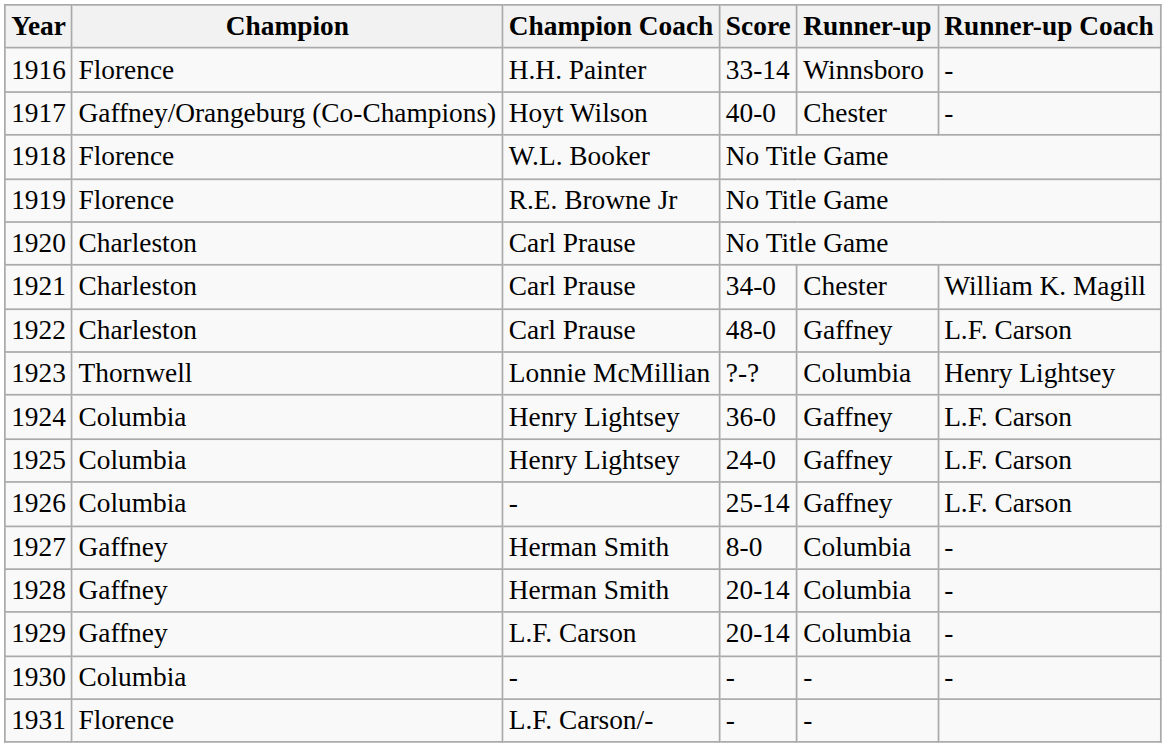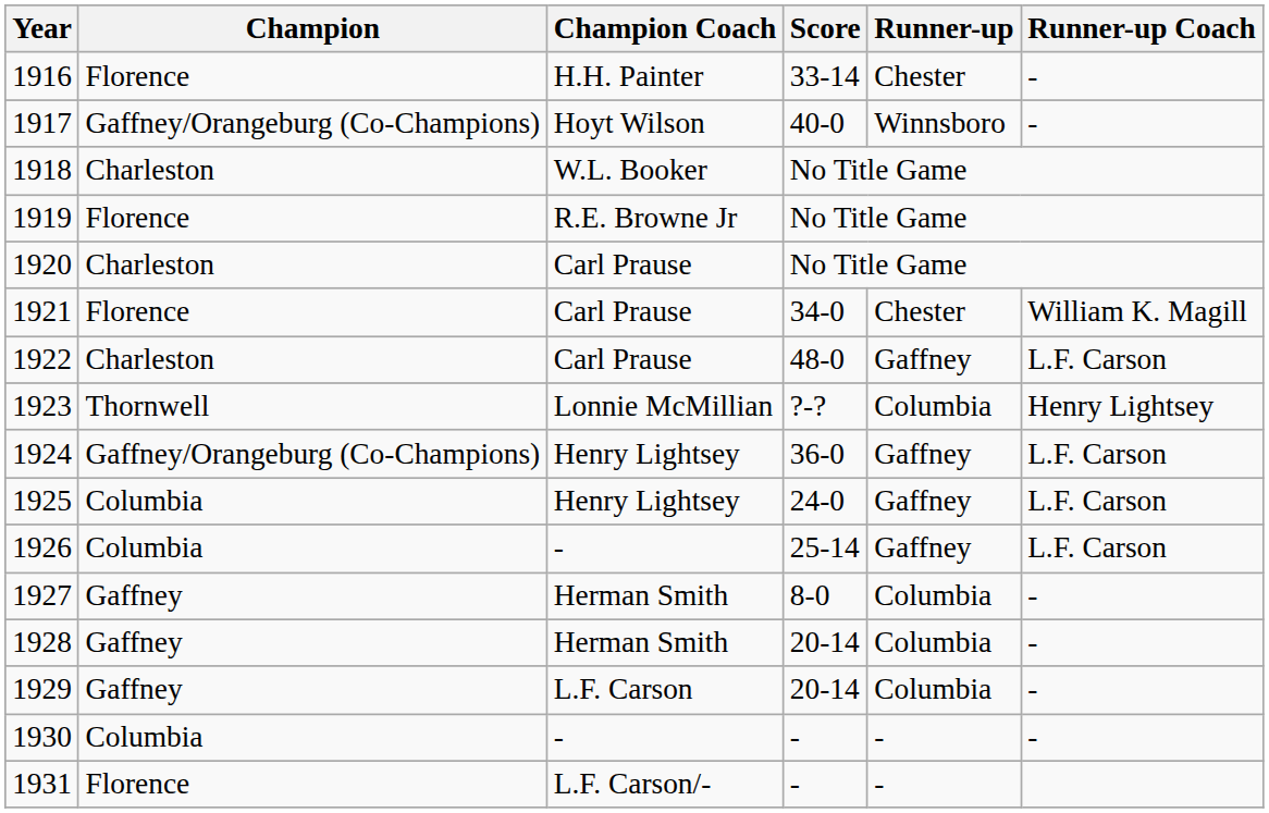1916 | Runner-up: Winnsboro -> Chester
1917 | Runner-up: Chester -> Winnsboro
1918 | Champion: Florence -> Charleston
1921 | Champion: Charleston -> Florence
1924 | Champion: Columbia -> Gaffney/Orangeburg (Co-Champions)
